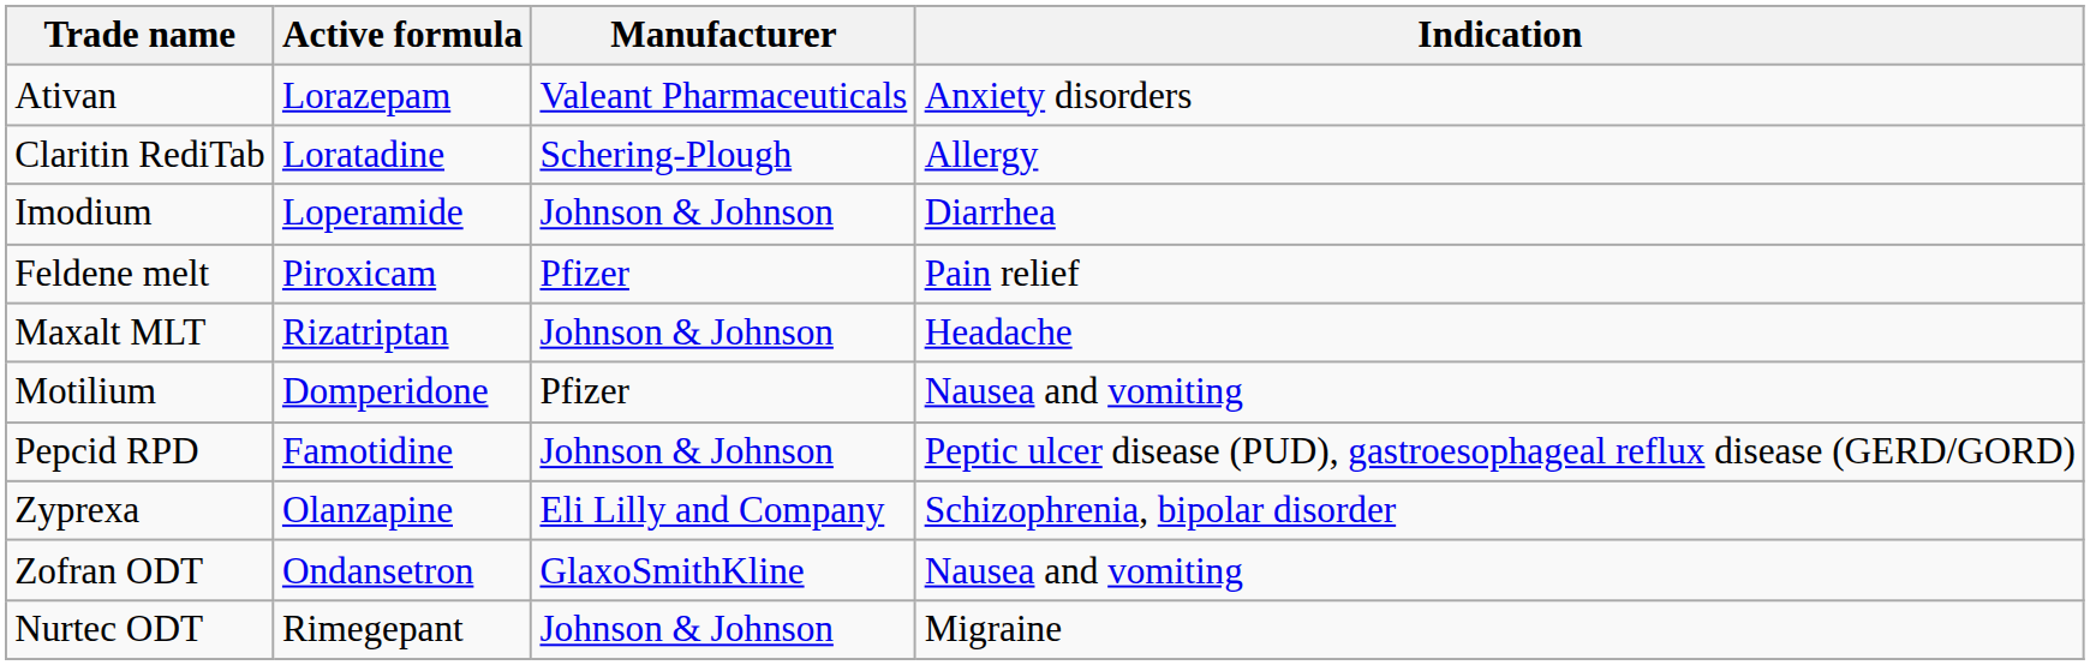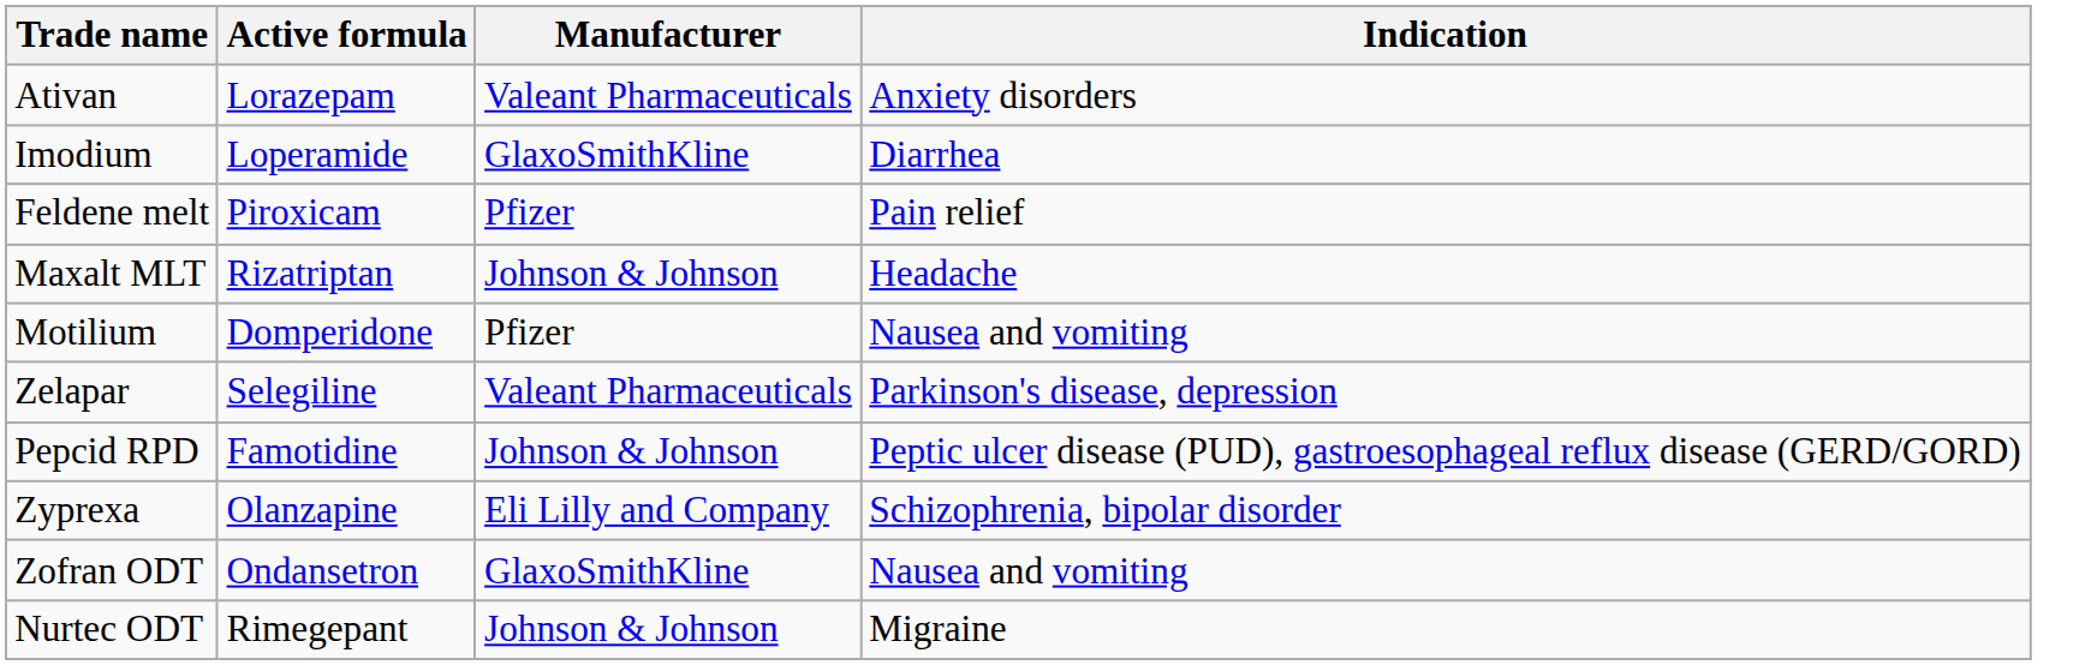- row: Claritin RediTab | Loratadine | Schering-Plough | Allergy
Imodium | Manufacturer: Johnson & Johnson -> GlaxoSmithKline
+ row: Zelapar | Selegiline | Valeant Pharmaceuticals | Parkinson's disease, depression
